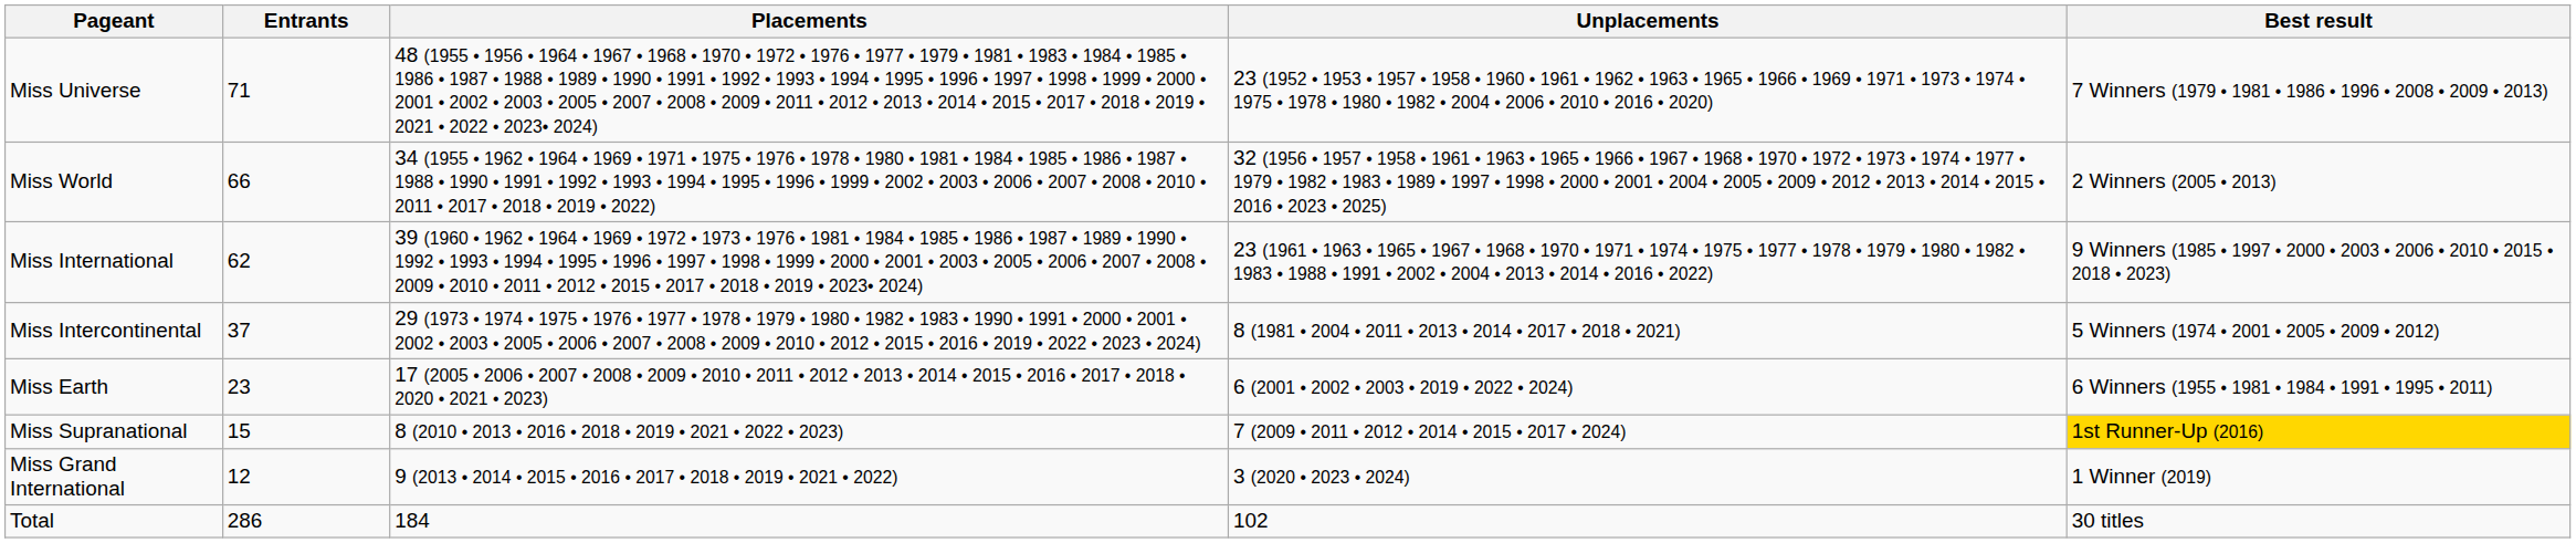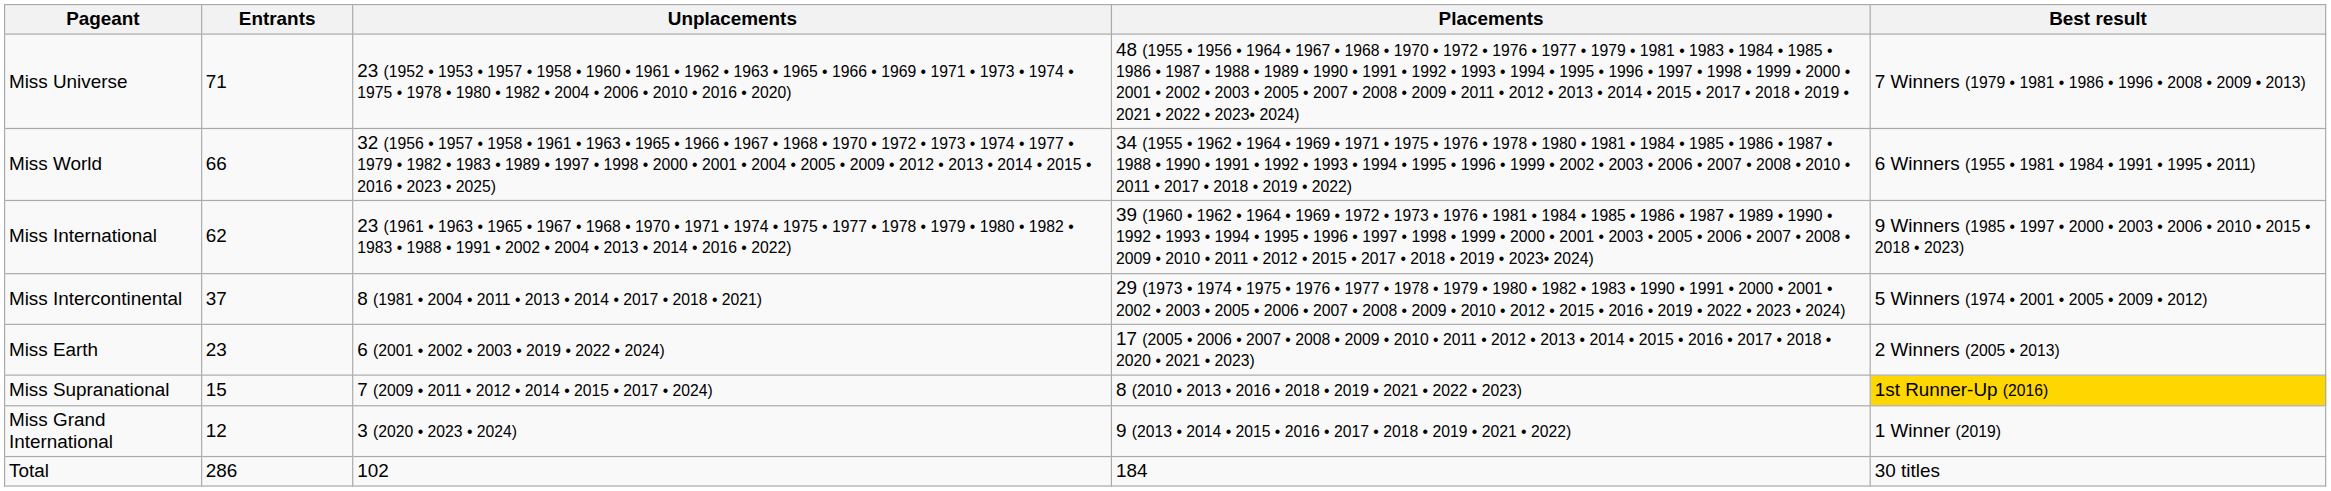columns swapped: Unplacements <-> Placements
Miss World | Best result: 2 Winners (2005 • 2013) -> 6 Winners (1955 • 1981 • 1984 • 1991 • 1995 • 2011)
Miss Earth | Best result: 6 Winners (1955 • 1981 • 1984 • 1991 • 1995 • 2011) -> 2 Winners (2005 • 2013)
